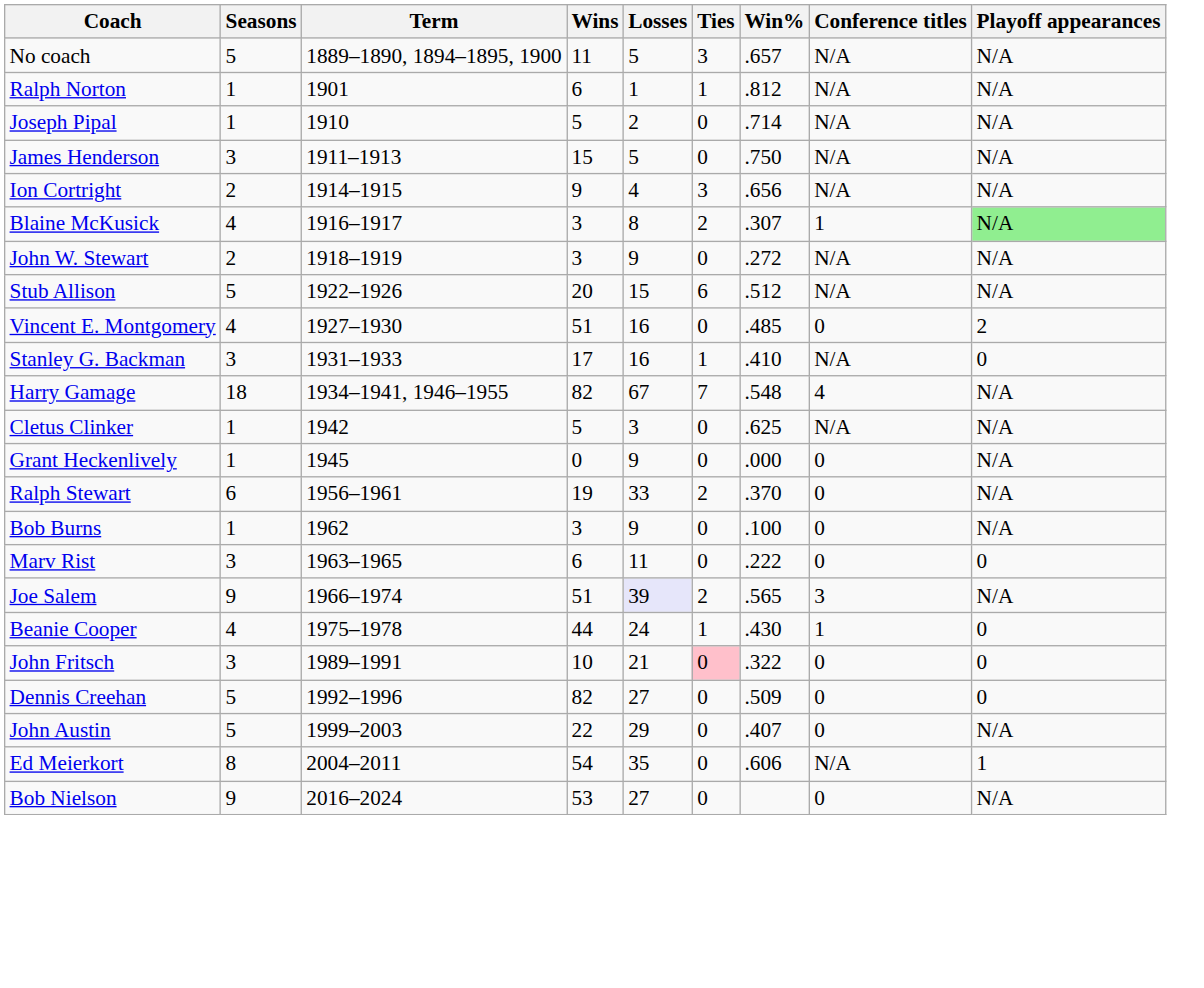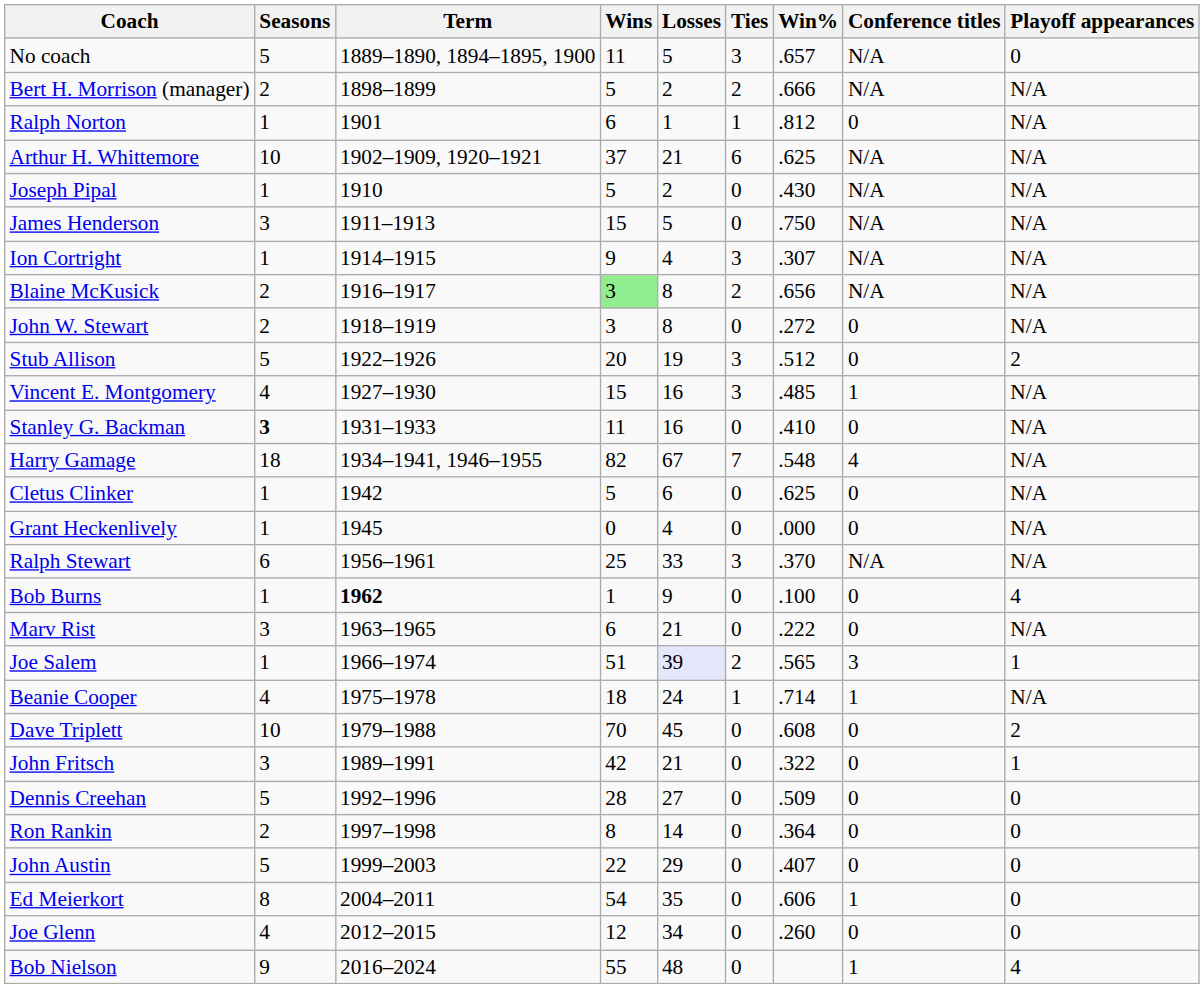No coach | Playoff appearances: N/A -> 0
+ row: Bert H. Morrison (manager) | 2 | 1898–1899 | 5 | 2 | 2 | .666 | N/A | N/A
Ralph Norton | Conference titles: N/A -> 0
+ row: Arthur H. Whittemore | 10 | 1902–1909, 1920–1921 | 37 | 21 | 6 | .625 | N/A | N/A
Joseph Pipal | Win%: .714 -> .430
Ion Cortright | Seasons: 2 -> 1
Ion Cortright | Win%: .656 -> .307
Blaine McKusick | Seasons: 4 -> 2
Blaine McKusick | Wins: no background -> lightgreen background
Blaine McKusick | Win%: .307 -> .656
Blaine McKusick | Conference titles: 1 -> N/A
Blaine McKusick | Playoff appearances: lightgreen background -> no background
John W. Stewart | Losses: 9 -> 8
John W. Stewart | Conference titles: N/A -> 0
Stub Allison | Losses: 15 -> 19
Stub Allison | Ties: 6 -> 3
Stub Allison | Conference titles: N/A -> 0
Stub Allison | Playoff appearances: N/A -> 2
Vincent E. Montgomery | Wins: 51 -> 15
Vincent E. Montgomery | Ties: 0 -> 3
Vincent E. Montgomery | Conference titles: 0 -> 1
Vincent E. Montgomery | Playoff appearances: 2 -> N/A
Stanley G. Backman | Seasons: normal -> bold
Stanley G. Backman | Wins: 17 -> 11
Stanley G. Backman | Ties: 1 -> 0
Stanley G. Backman | Conference titles: N/A -> 0
Stanley G. Backman | Playoff appearances: 0 -> N/A
Cletus Clinker | Losses: 3 -> 6
Cletus Clinker | Conference titles: N/A -> 0
Grant Heckenlively | Losses: 9 -> 4
Ralph Stewart | Wins: 19 -> 25
Ralph Stewart | Ties: 2 -> 3
Ralph Stewart | Conference titles: 0 -> N/A
Bob Burns | Term: normal -> bold
Bob Burns | Wins: 3 -> 1
Bob Burns | Playoff appearances: N/A -> 4
Marv Rist | Losses: 11 -> 21
Marv Rist | Playoff appearances: 0 -> N/A
Joe Salem | Seasons: 9 -> 1
Joe Salem | Playoff appearances: N/A -> 1
Beanie Cooper | Wins: 44 -> 18
Beanie Cooper | Win%: .430 -> .714
Beanie Cooper | Playoff appearances: 0 -> N/A
+ row: Dave Triplett | 10 | 1979–1988 | 70 | 45 | 0 | .608 | 0 | 2
John Fritsch | Wins: 10 -> 42
John Fritsch | Ties: pink background -> no background
John Fritsch | Playoff appearances: 0 -> 1
Dennis Creehan | Wins: 82 -> 28
+ row: Ron Rankin | 2 | 1997–1998 | 8 | 14 | 0 | .364 | 0 | 0
John Austin | Playoff appearances: N/A -> 0
Ed Meierkort | Conference titles: N/A -> 1
Ed Meierkort | Playoff appearances: 1 -> 0
+ row: Joe Glenn | 4 | 2012–2015 | 12 | 34 | 0 | .260 | 0 | 0
Bob Nielson | Wins: 53 -> 55
Bob Nielson | Losses: 27 -> 48
Bob Nielson | Conference titles: 0 -> 1
Bob Nielson | Playoff appearances: N/A -> 4
